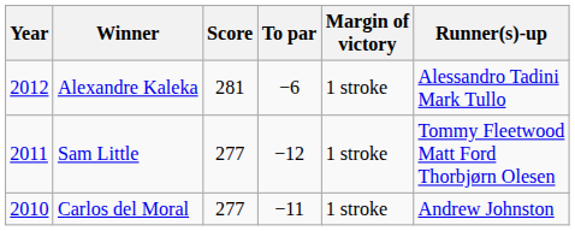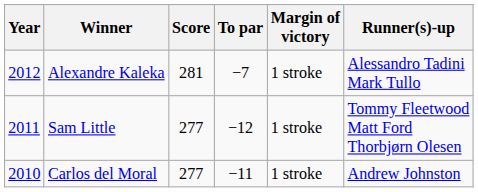Alexandre Kaleka | To par: −6 -> −7
